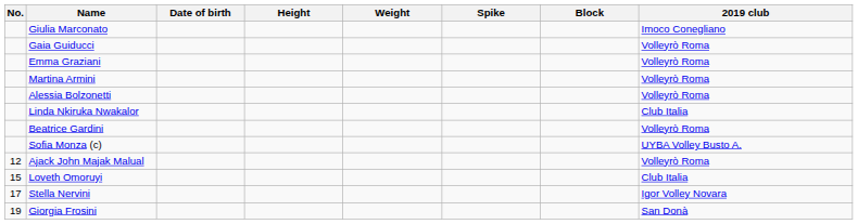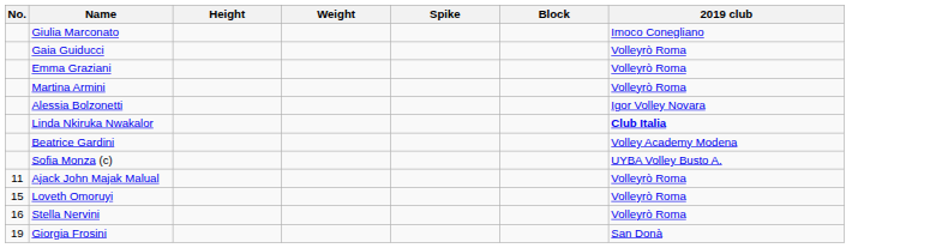- column: Date of birth
Alessia Bolzonetti | 2019 club: Volleyrò Roma -> Igor Volley Novara
Linda Nkiruka Nwakalor | 2019 club: normal -> bold
Beatrice Gardini | 2019 club: Volleyrò Roma -> Volley Academy Modena
Ajack John Majak Malual | No.: 12 -> 11
Loveth Omoruyi | 2019 club: Club Italia -> Volleyrò Roma
Stella Nervini | No.: 17 -> 16
Stella Nervini | 2019 club: Igor Volley Novara -> Volleyrò Roma
